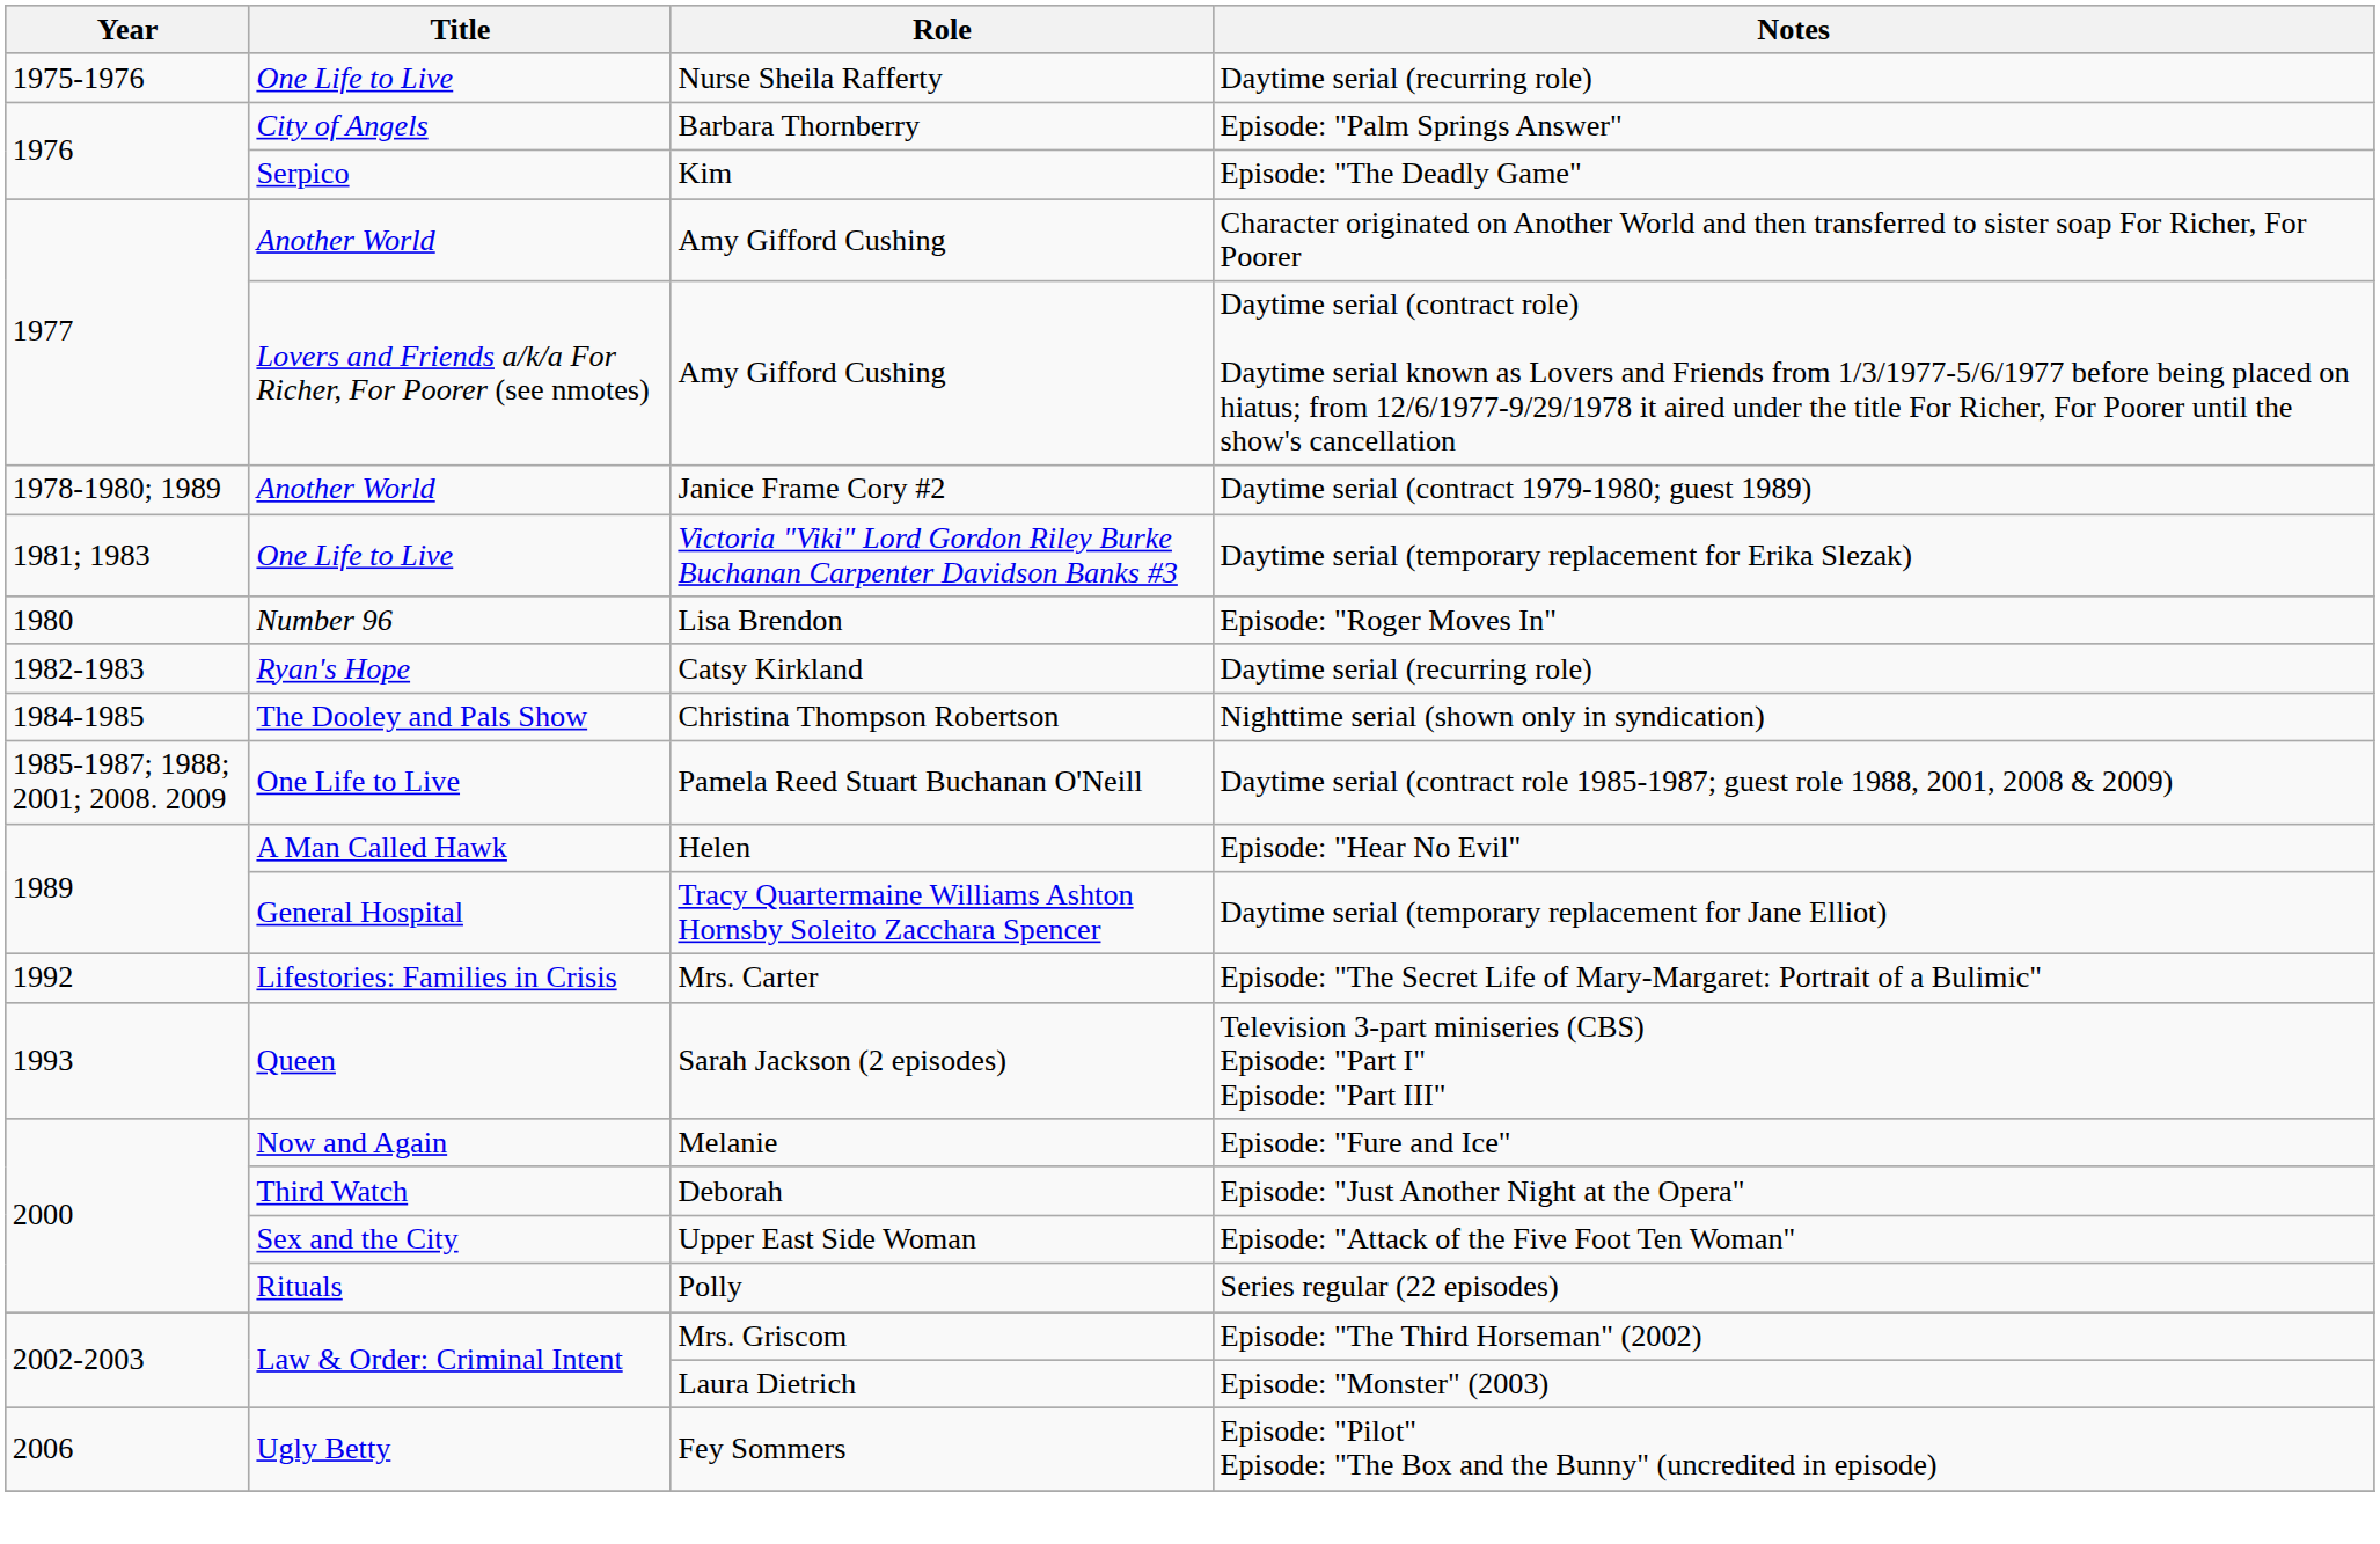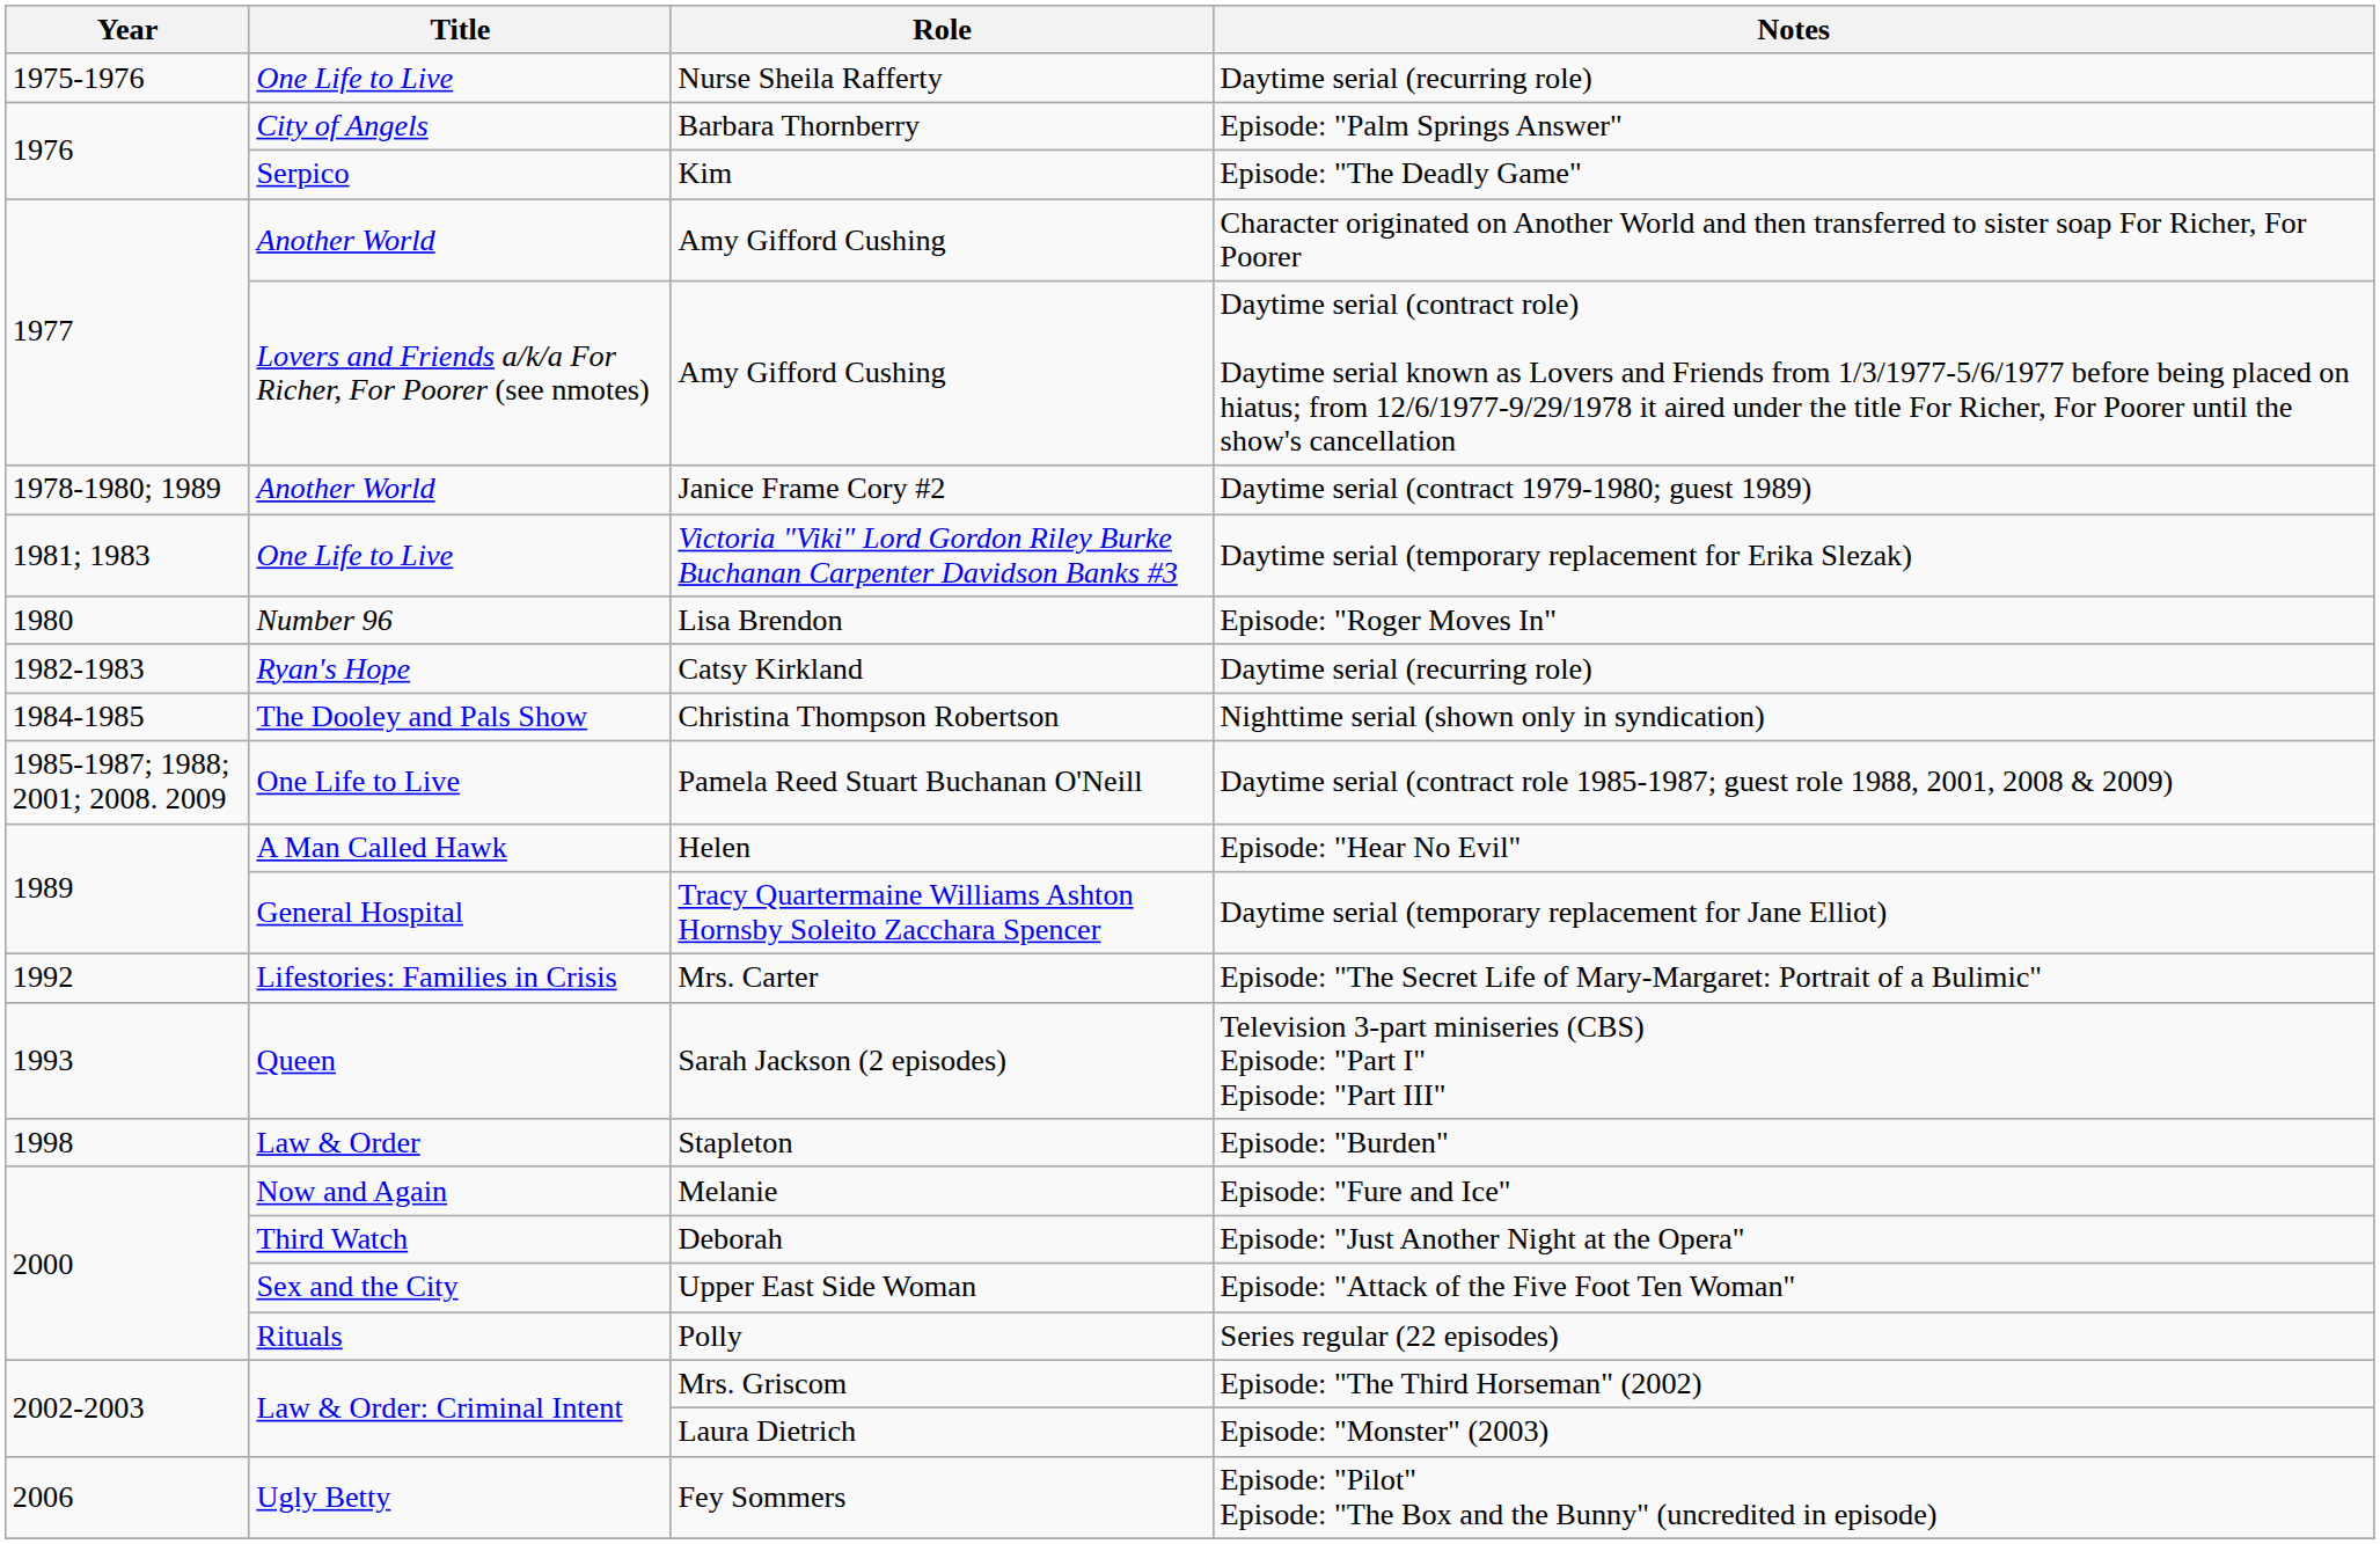+ row: 1998 | Law & Order | Stapleton | Episode: "Burden"
